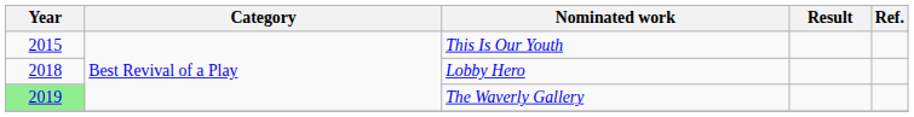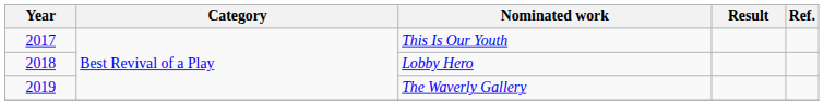This Is Our Youth | Year: 2015 -> 2017
The Waverly Gallery | Year: lightgreen background -> no background
